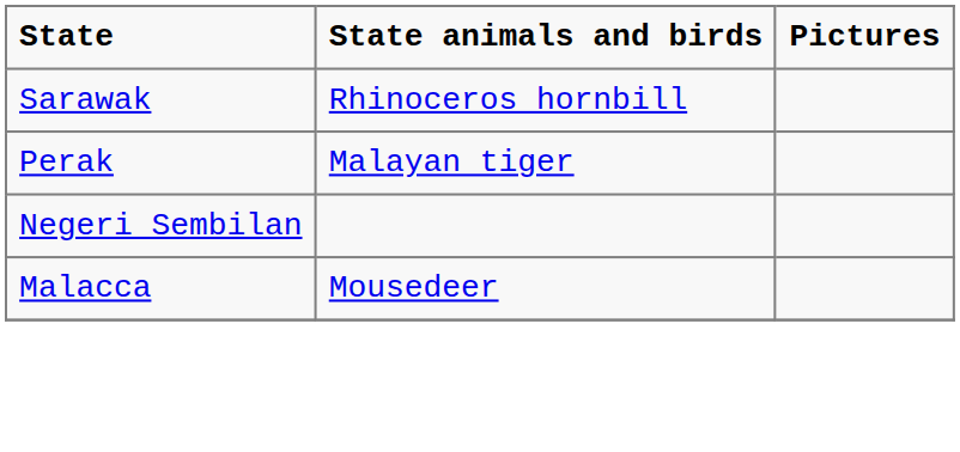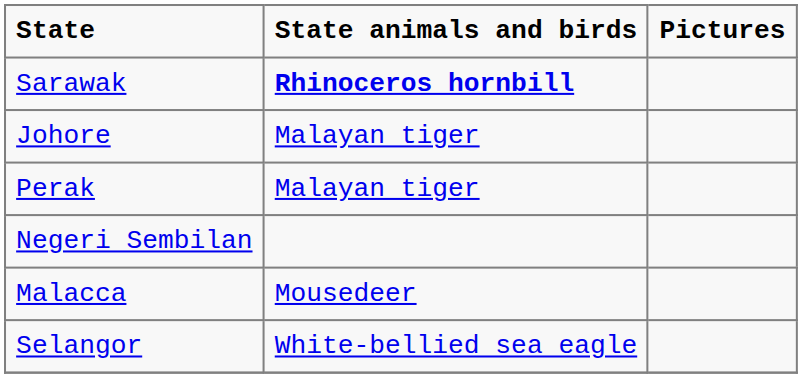Sarawak | State animals and birds: normal -> bold
+ row: Johore | Malayan tiger
+ row: Selangor | White-bellied sea eagle
